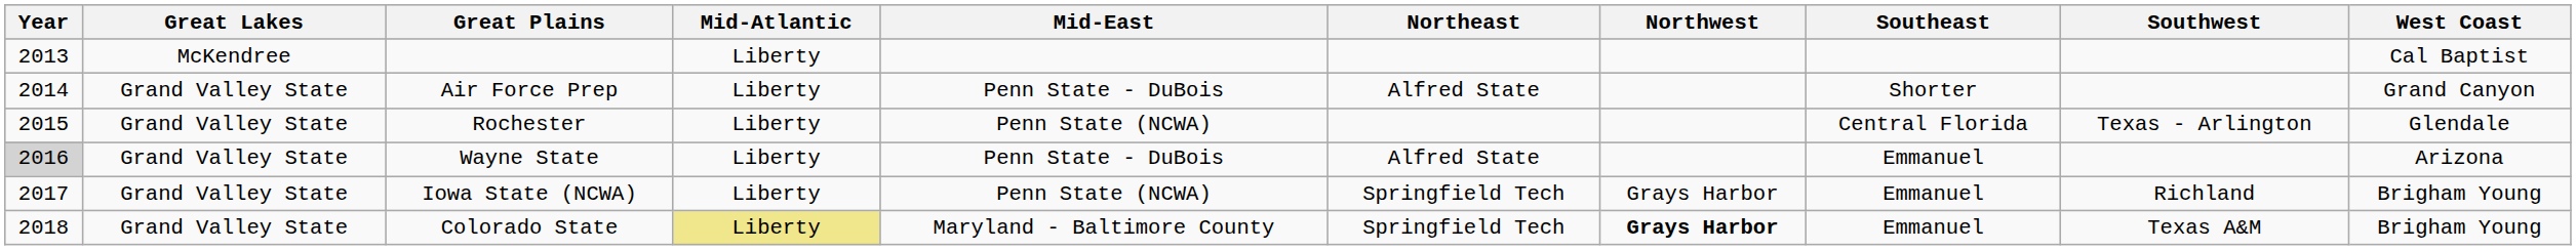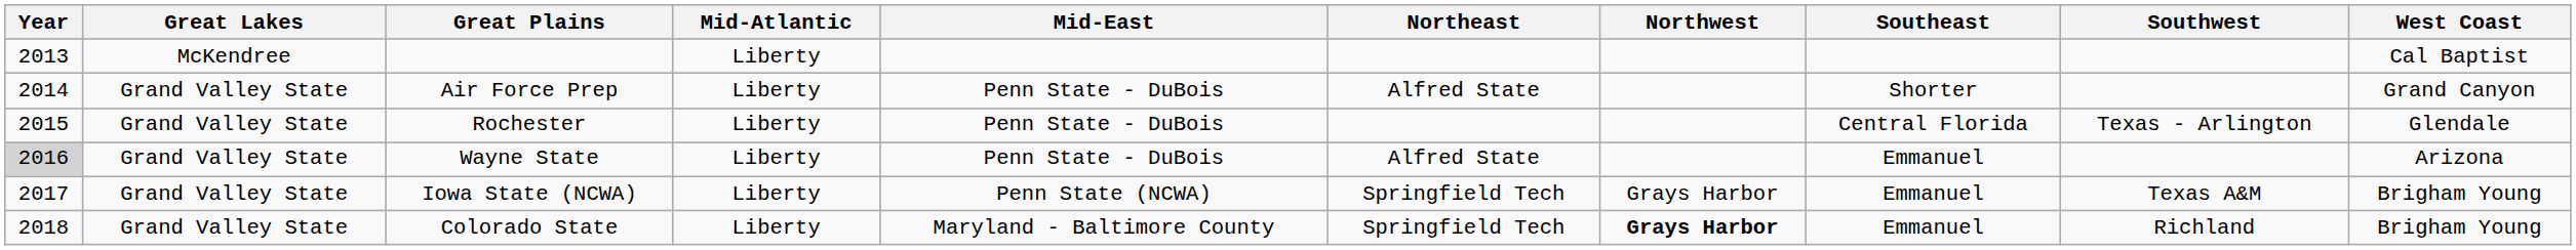Rochester | Mid-East: Penn State (NCWA) -> Penn State - DuBois
Iowa State (NCWA) | Southwest: Richland -> Texas A&M
Colorado State | Mid-Atlantic: khaki background -> no background
Colorado State | Southwest: Texas A&M -> Richland
